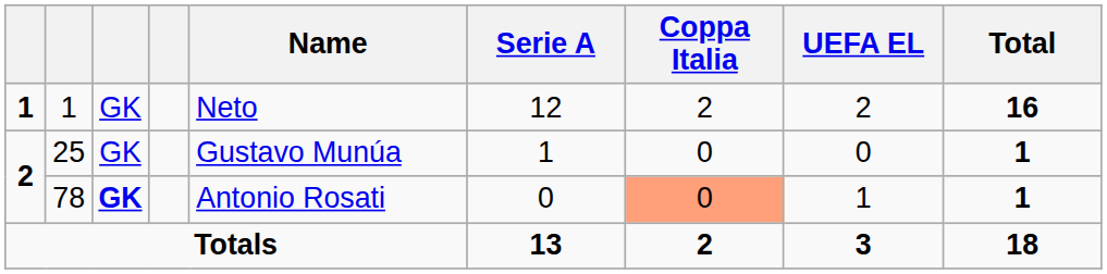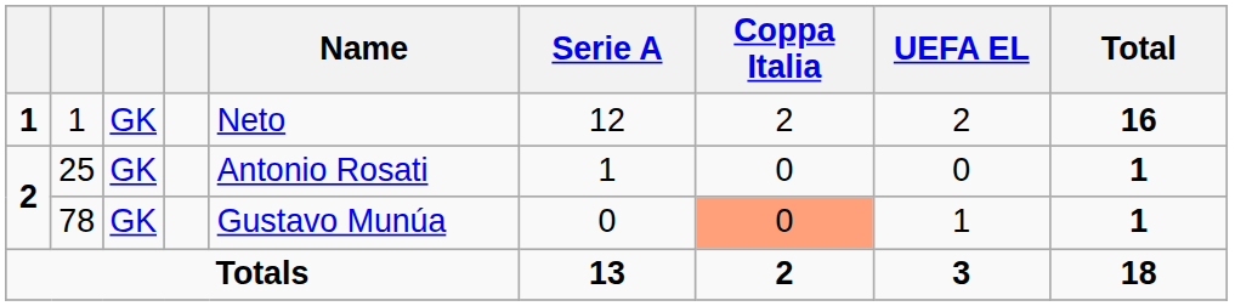25 | Name: Gustavo Munúa -> Antonio Rosati
78 | column 3: bold -> normal
78 | Name: Antonio Rosati -> Gustavo Munúa
